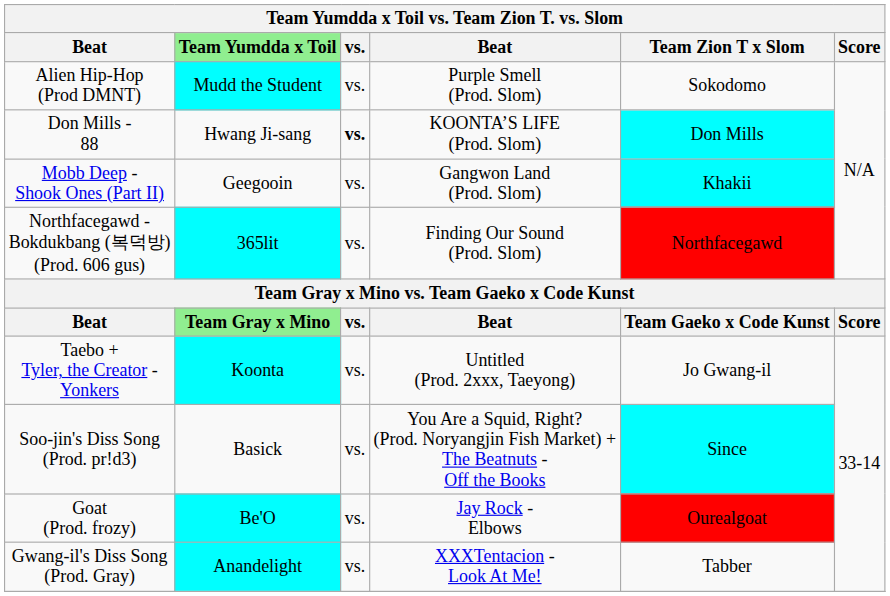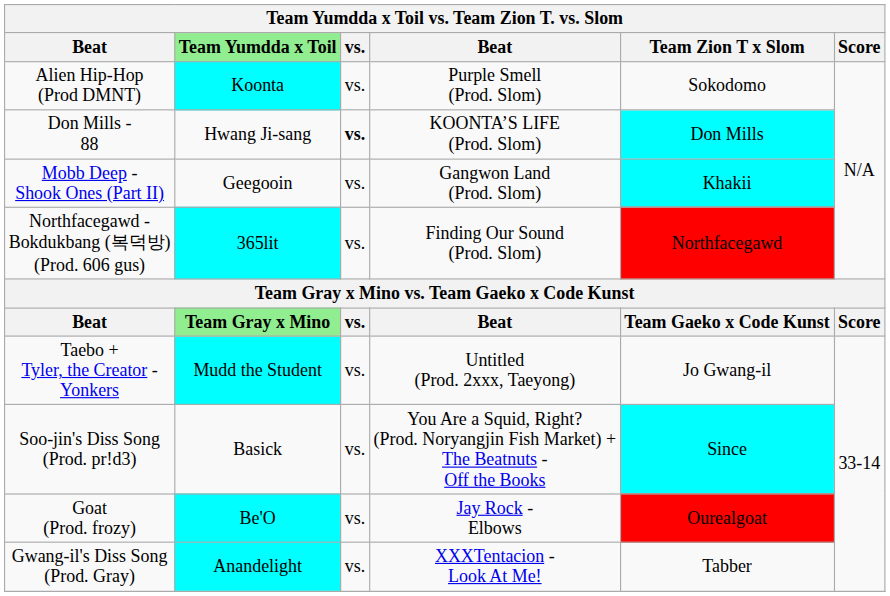Alien Hip-Hop (Prod DMNT) | Team Yumdda x Toil: Mudd the Student -> Koonta
Taebo + Tyler, the Creator - Yonkers | Team Yumdda x Toil: Koonta -> Mudd the Student
